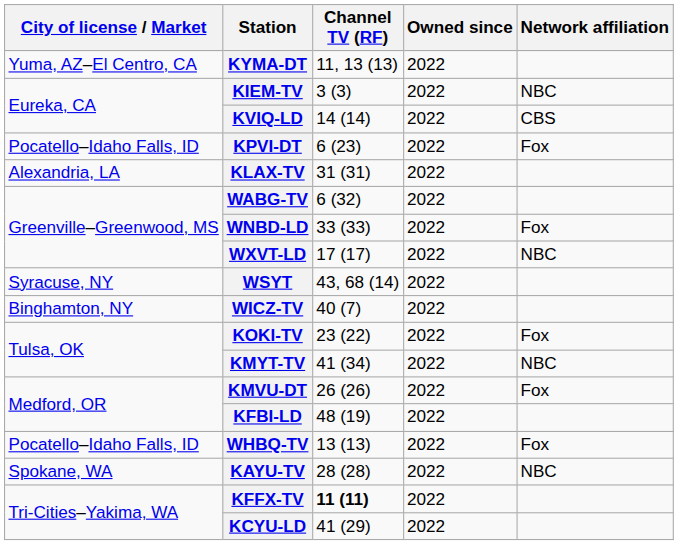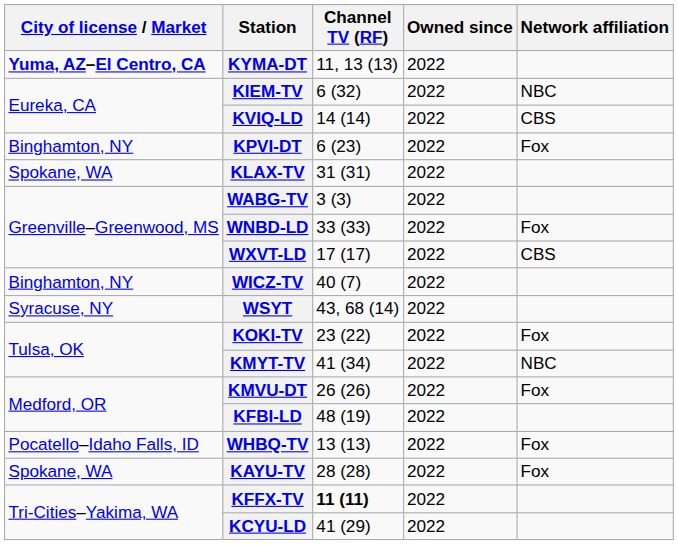KYMA-DT | City of license / Market: normal -> bold
KIEM-TV | Channel TV (RF): 3 (3) -> 6 (32)
KPVI-DT | City of license / Market: Pocatello–Idaho Falls, ID -> Binghamton, NY
KLAX-TV | City of license / Market: Alexandria, LA -> Spokane, WA
WABG-TV | Channel TV (RF): 6 (32) -> 3 (3)
WXVT-LD | Network affiliation: NBC -> CBS
rows swapped: WICZ-TV <-> WSYT
KAYU-TV | Network affiliation: NBC -> Fox
